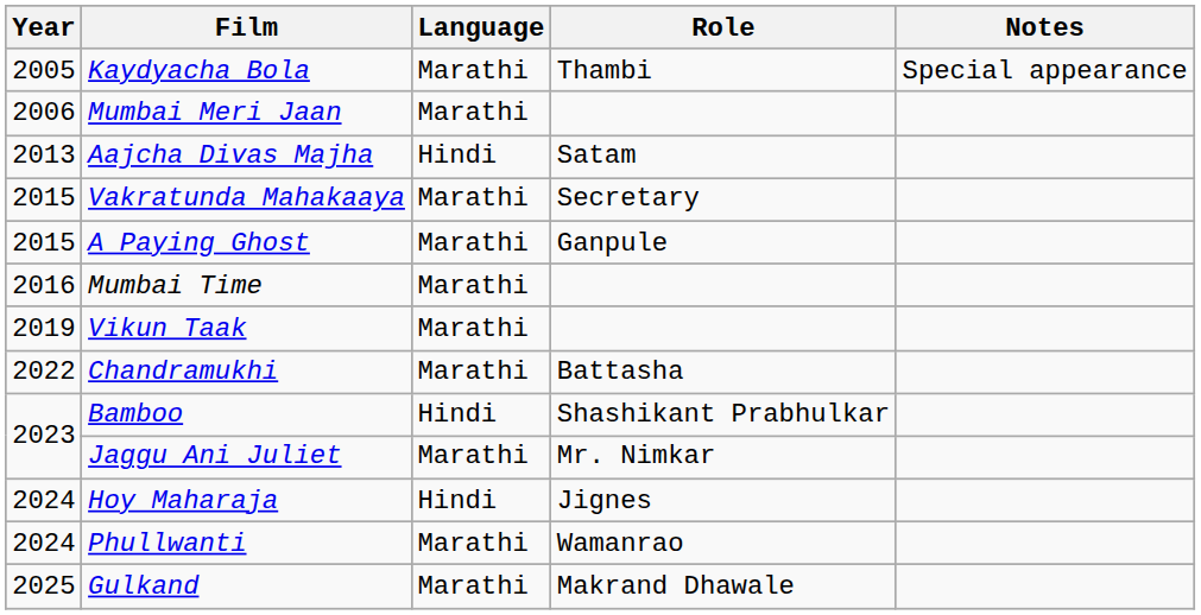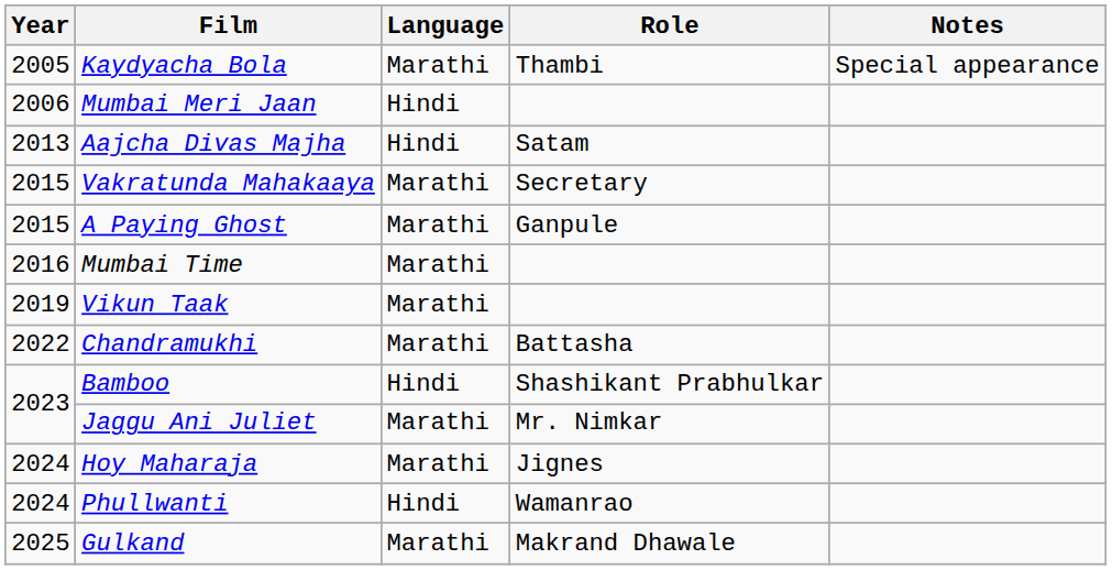Mumbai Meri Jaan | Language: Marathi -> Hindi
Hoy Maharaja | Language: Hindi -> Marathi
Phullwanti | Language: Marathi -> Hindi
